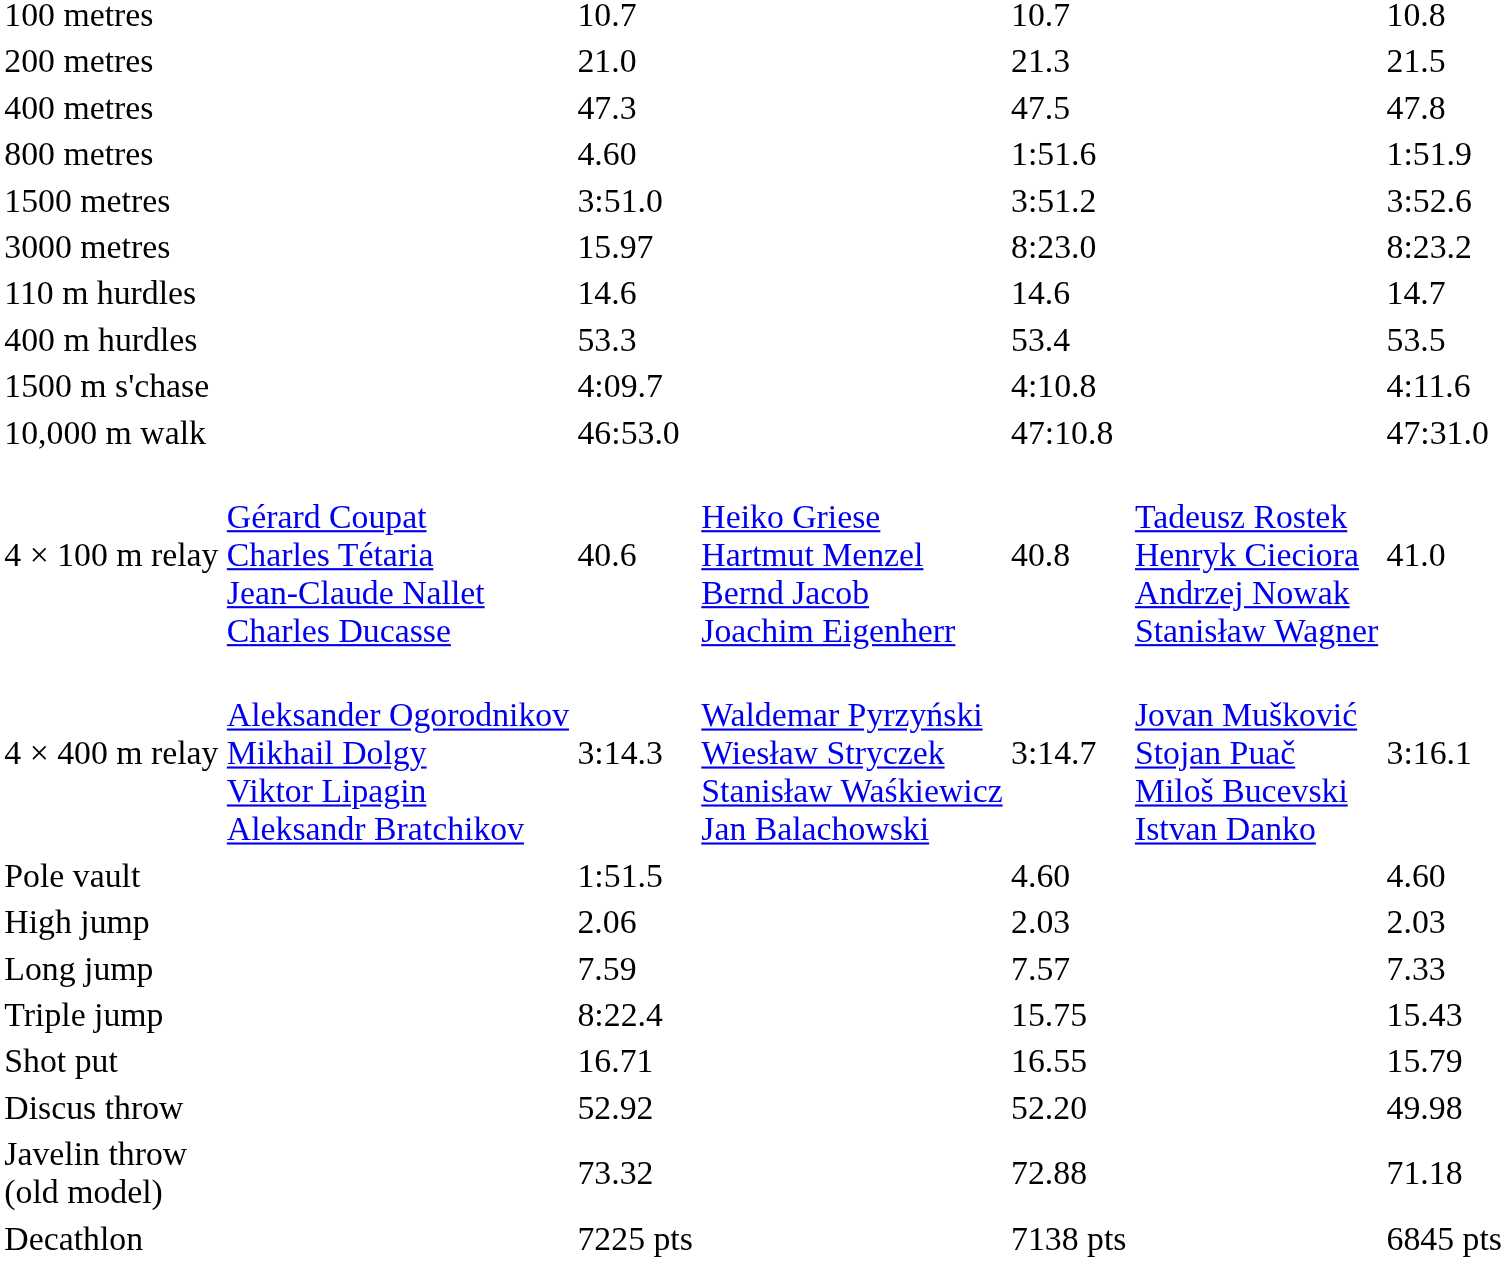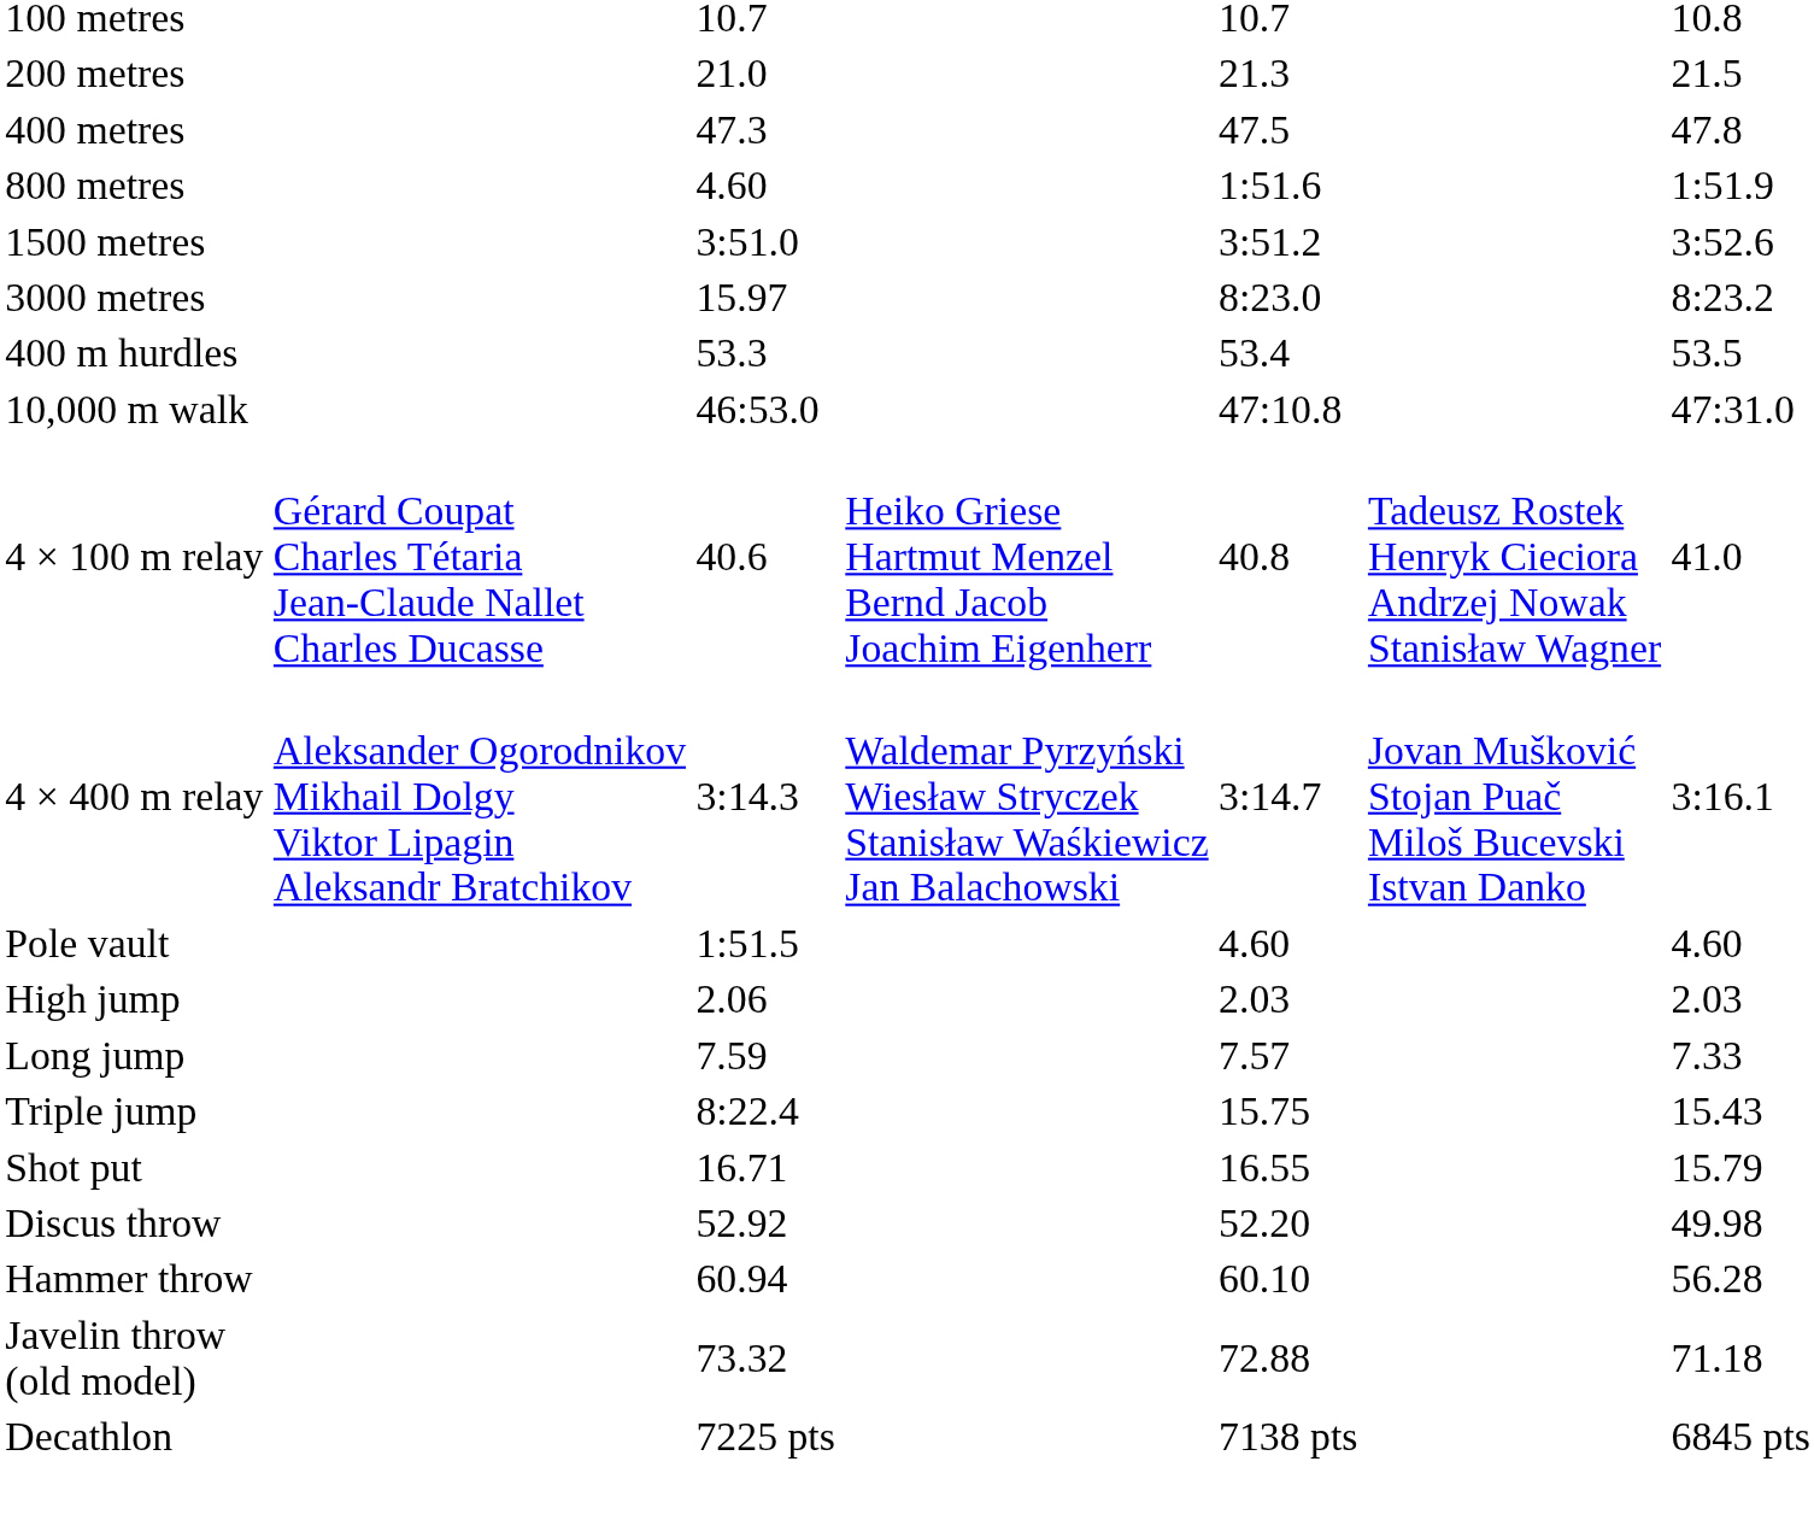- row: 110 m hurdles | 14.6 | 14.6 | 14.7
- row: 1500 m s'chase | 4:09.7 | 4:10.8 | 4:11.6
+ row: Hammer throw | 60.94 | 60.10 | 56.28
